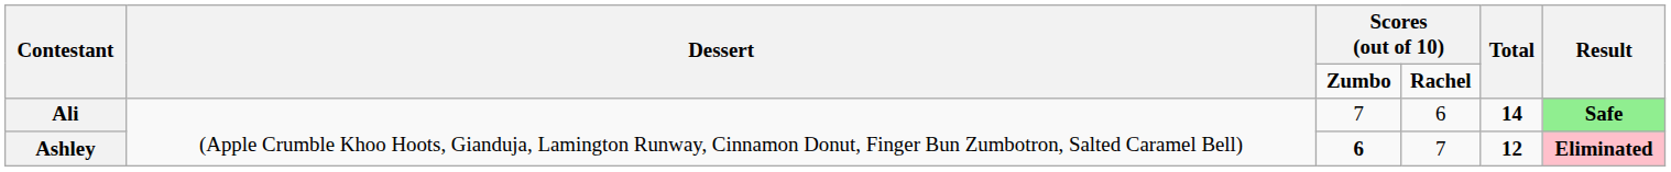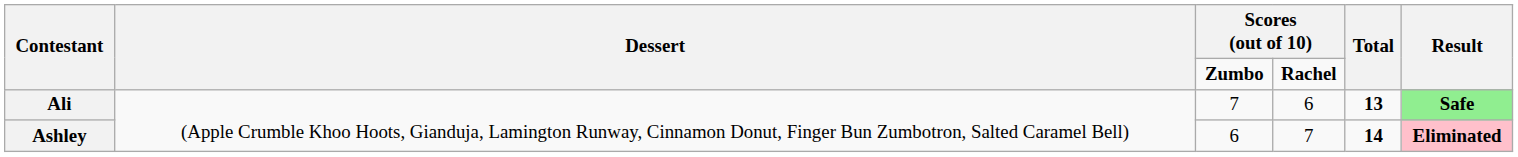Ali | Total: 14 -> 13
Ashley | column 3: bold -> normal
Ashley | Total: 12 -> 14
